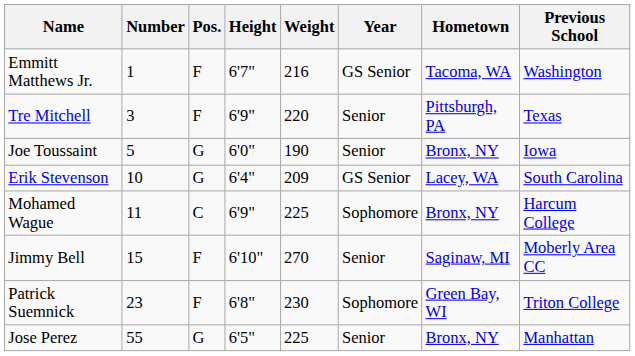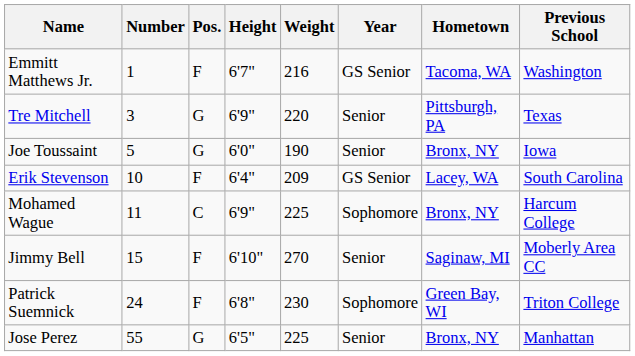Tre Mitchell | Pos.: F -> G
Erik Stevenson | Pos.: G -> F
Patrick Suemnick | Number: 23 -> 24
